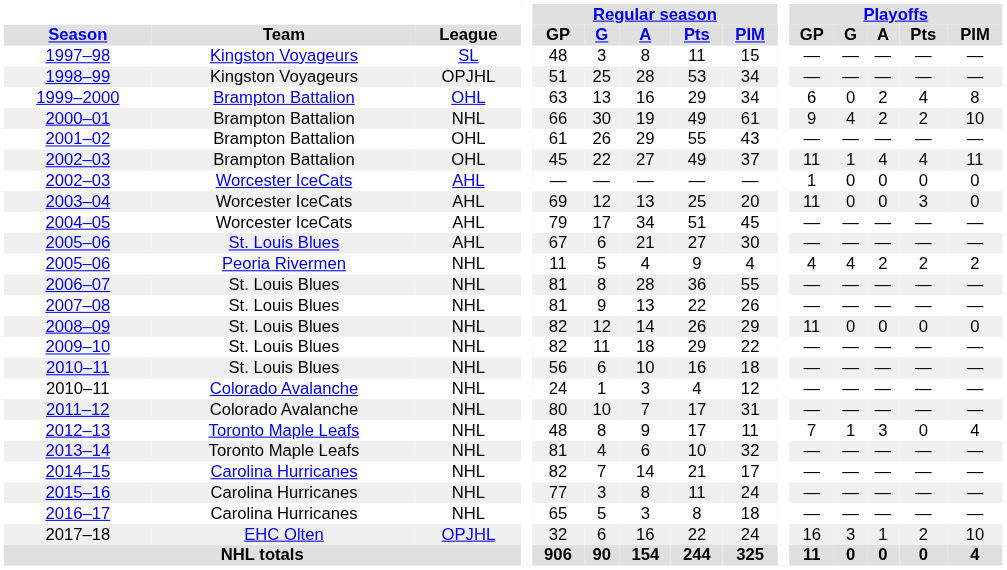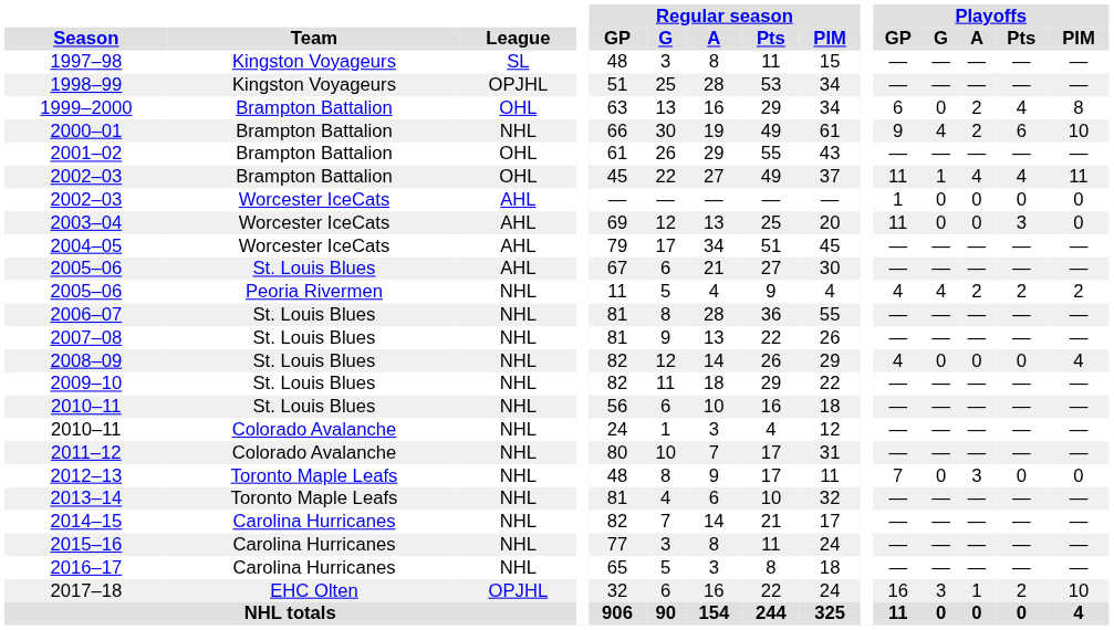2000–01 | Playoffs / Pts: 2 -> 6
2008–09 | Playoffs / GP: 11 -> 4
2008–09 | Playoffs / PIM: 0 -> 4
2012–13 | Playoffs / G: 1 -> 0
2012–13 | Playoffs / PIM: 4 -> 0
